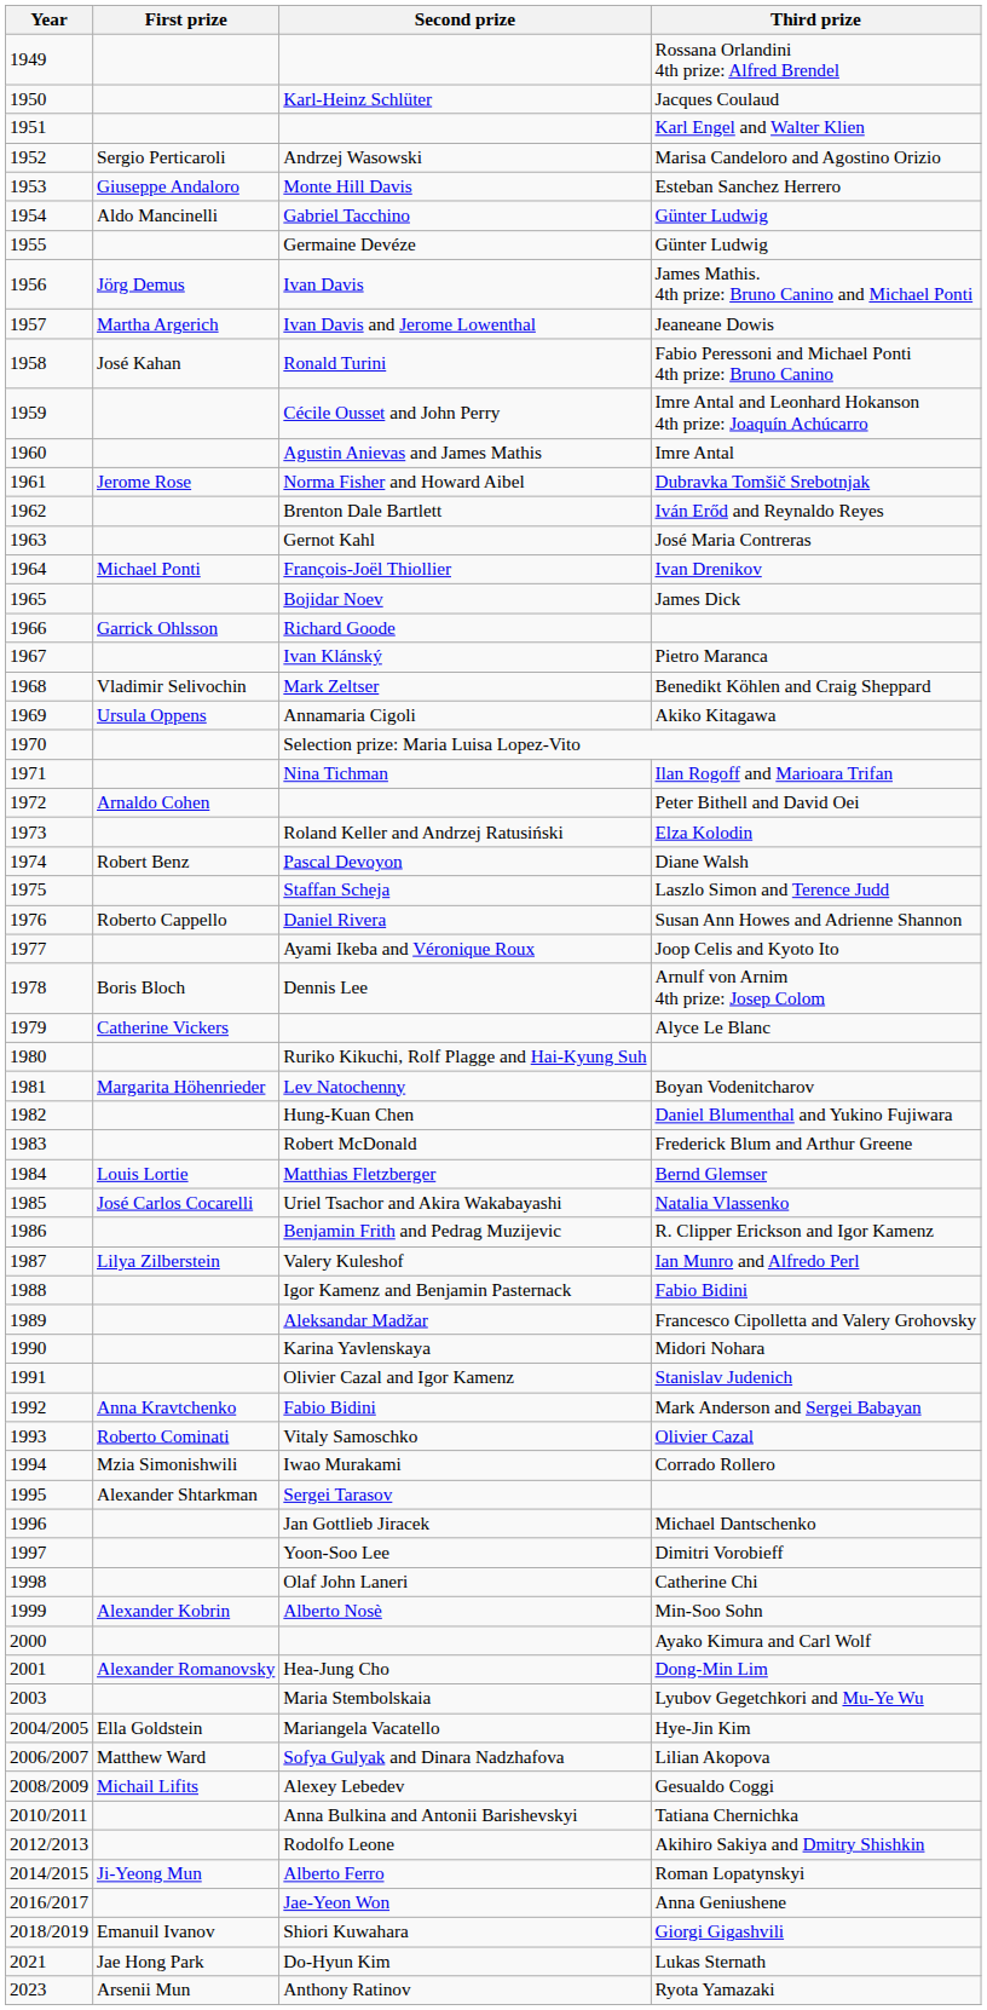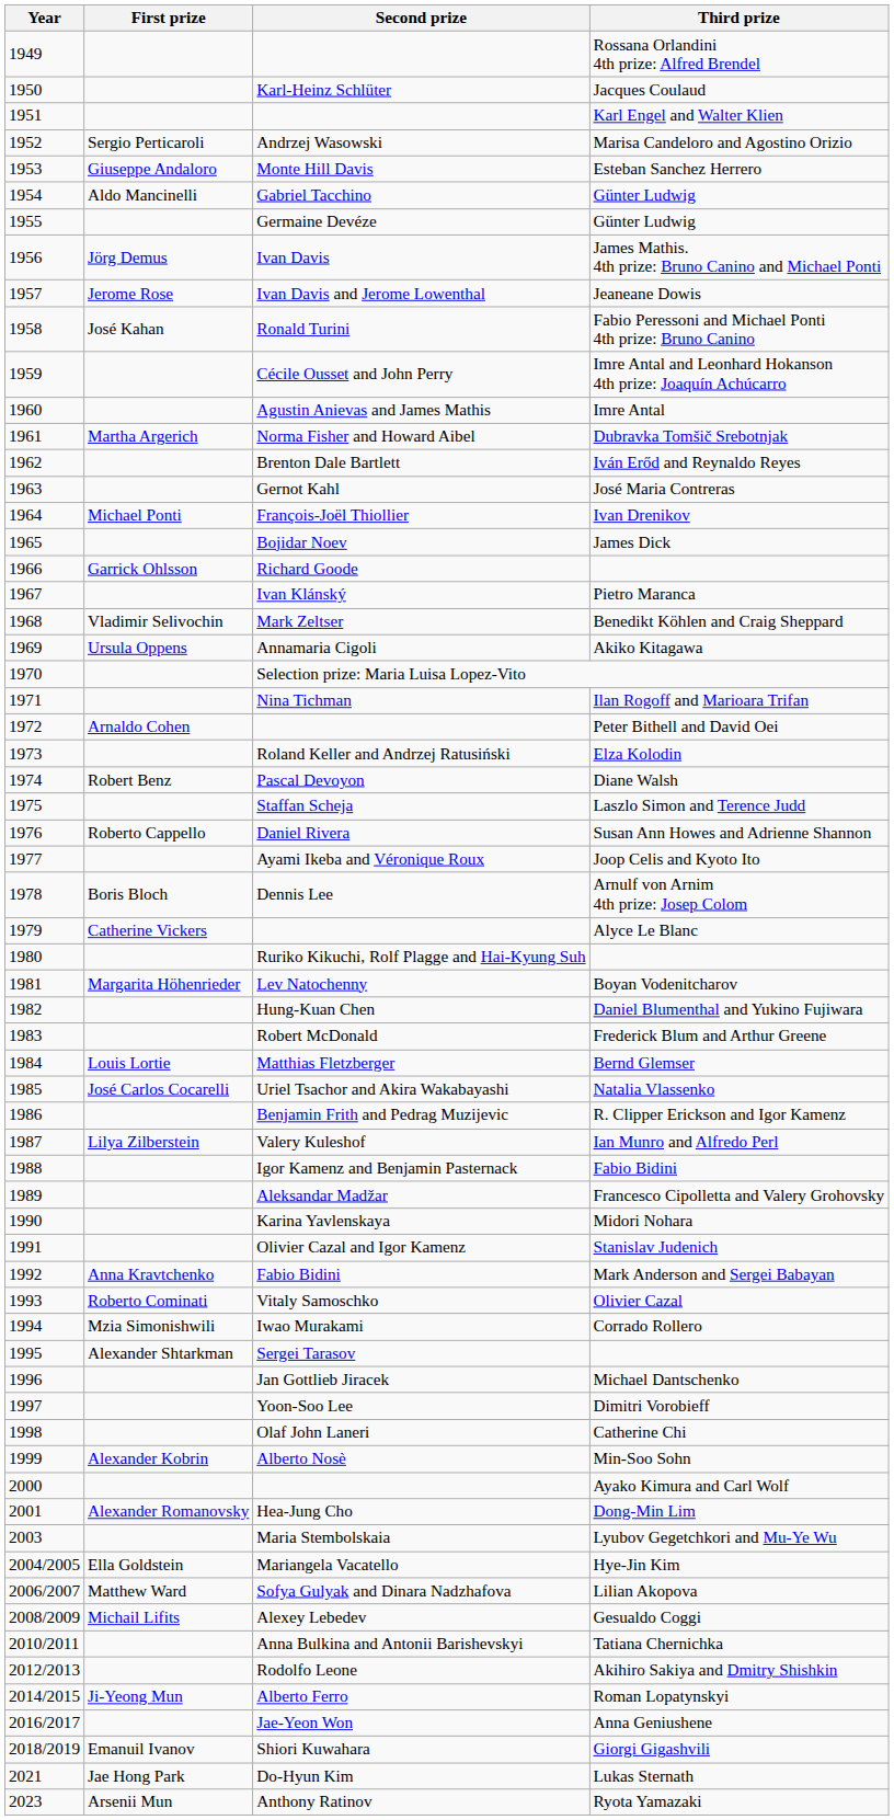Jeaneane Dowis | First prize: Martha Argerich -> Jerome Rose
Dubravka Tomšič Srebotnjak | First prize: Jerome Rose -> Martha Argerich
